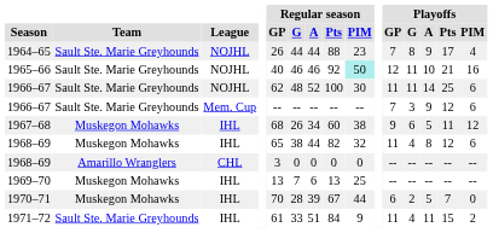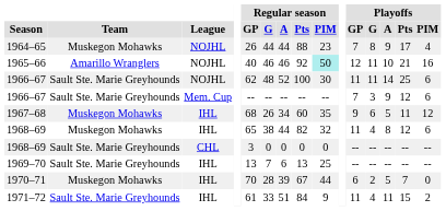1964–65 | Team: Sault Ste. Marie Greyhounds -> Muskegon Mohawks
1965–66 | Team: Sault Ste. Marie Greyhounds -> Amarillo Wranglers
1967–68 | Regular season / PIM: 38 -> 35
1968–69 / CHL | Team: Amarillo Wranglers -> Sault Ste. Marie Greyhounds
1969–70 | Team: Muskegon Mohawks -> Sault Ste. Marie Greyhounds
